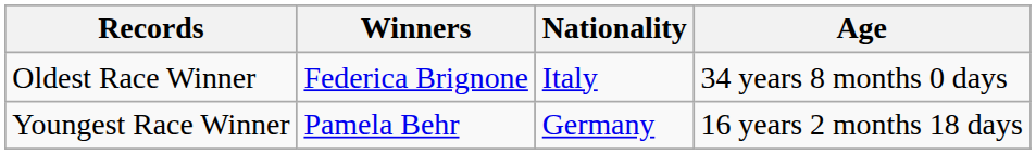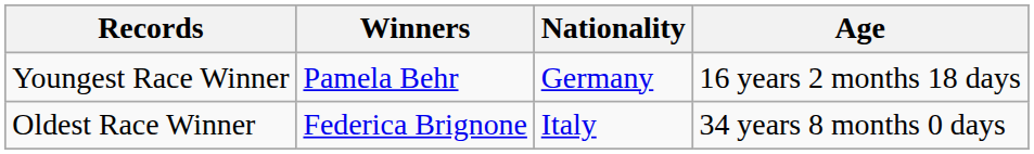rows swapped: Oldest Race Winner <-> Youngest Race Winner
